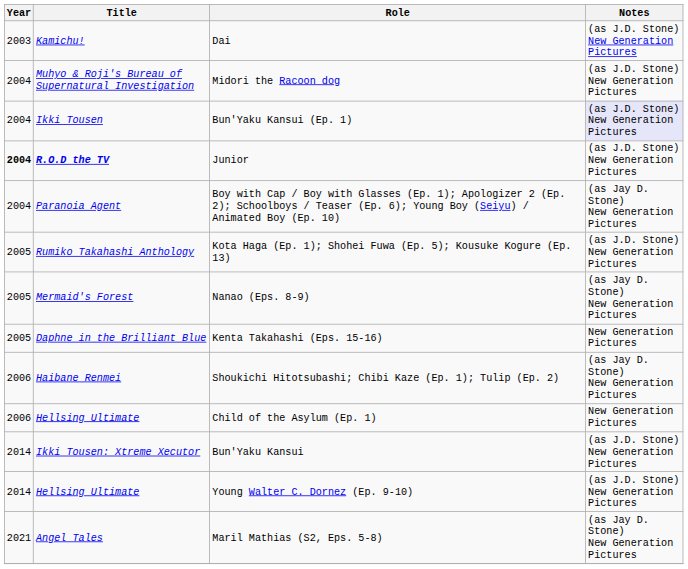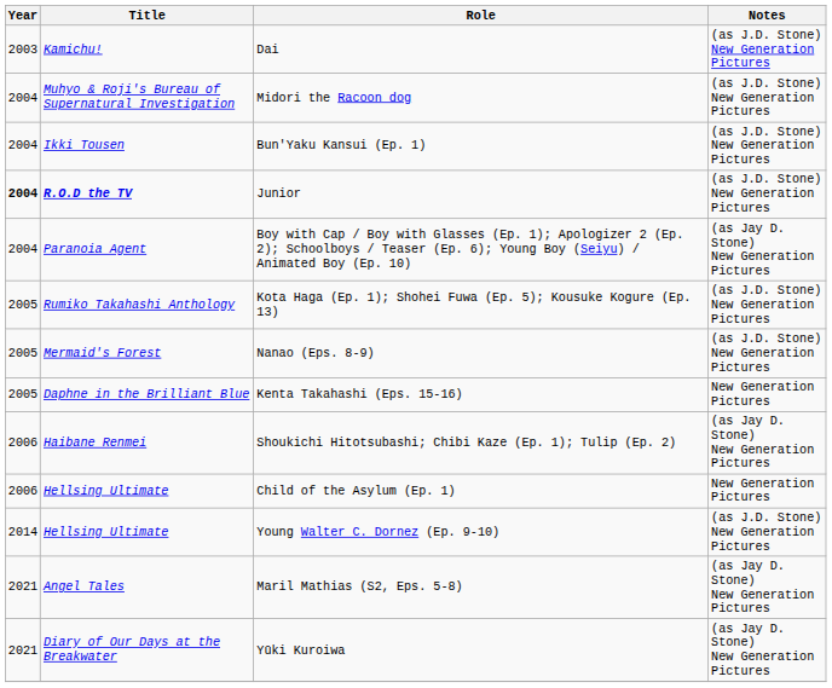Bun'Yaku Kansui (Ep. 1) | Notes: lavender background -> no background
Nanao (Eps. 8-9) | Notes: (as Jay D. Stone) New Generation Pictures -> (as J.D. Stone) New Generation Pictures
- row: 2014 | Ikki Tousen: Xtreme Xecutor | Bun'Yaku Kansui | (as J.D. Stone) New Generation Pictures
+ row: 2021 | Diary of Our Days at the Breakwater | Yūki Kuroiwa | (as Jay D. Stone) New Generation Pictures
